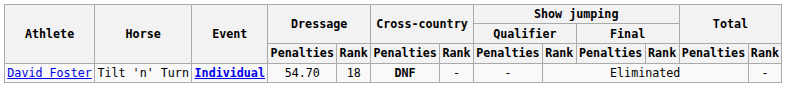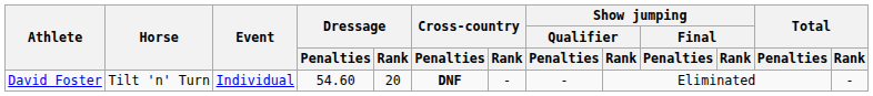David Foster | Event: bold -> normal
David Foster | Dressage / Penalties: 54.70 -> 54.60
David Foster | Dressage / Rank: 18 -> 20
